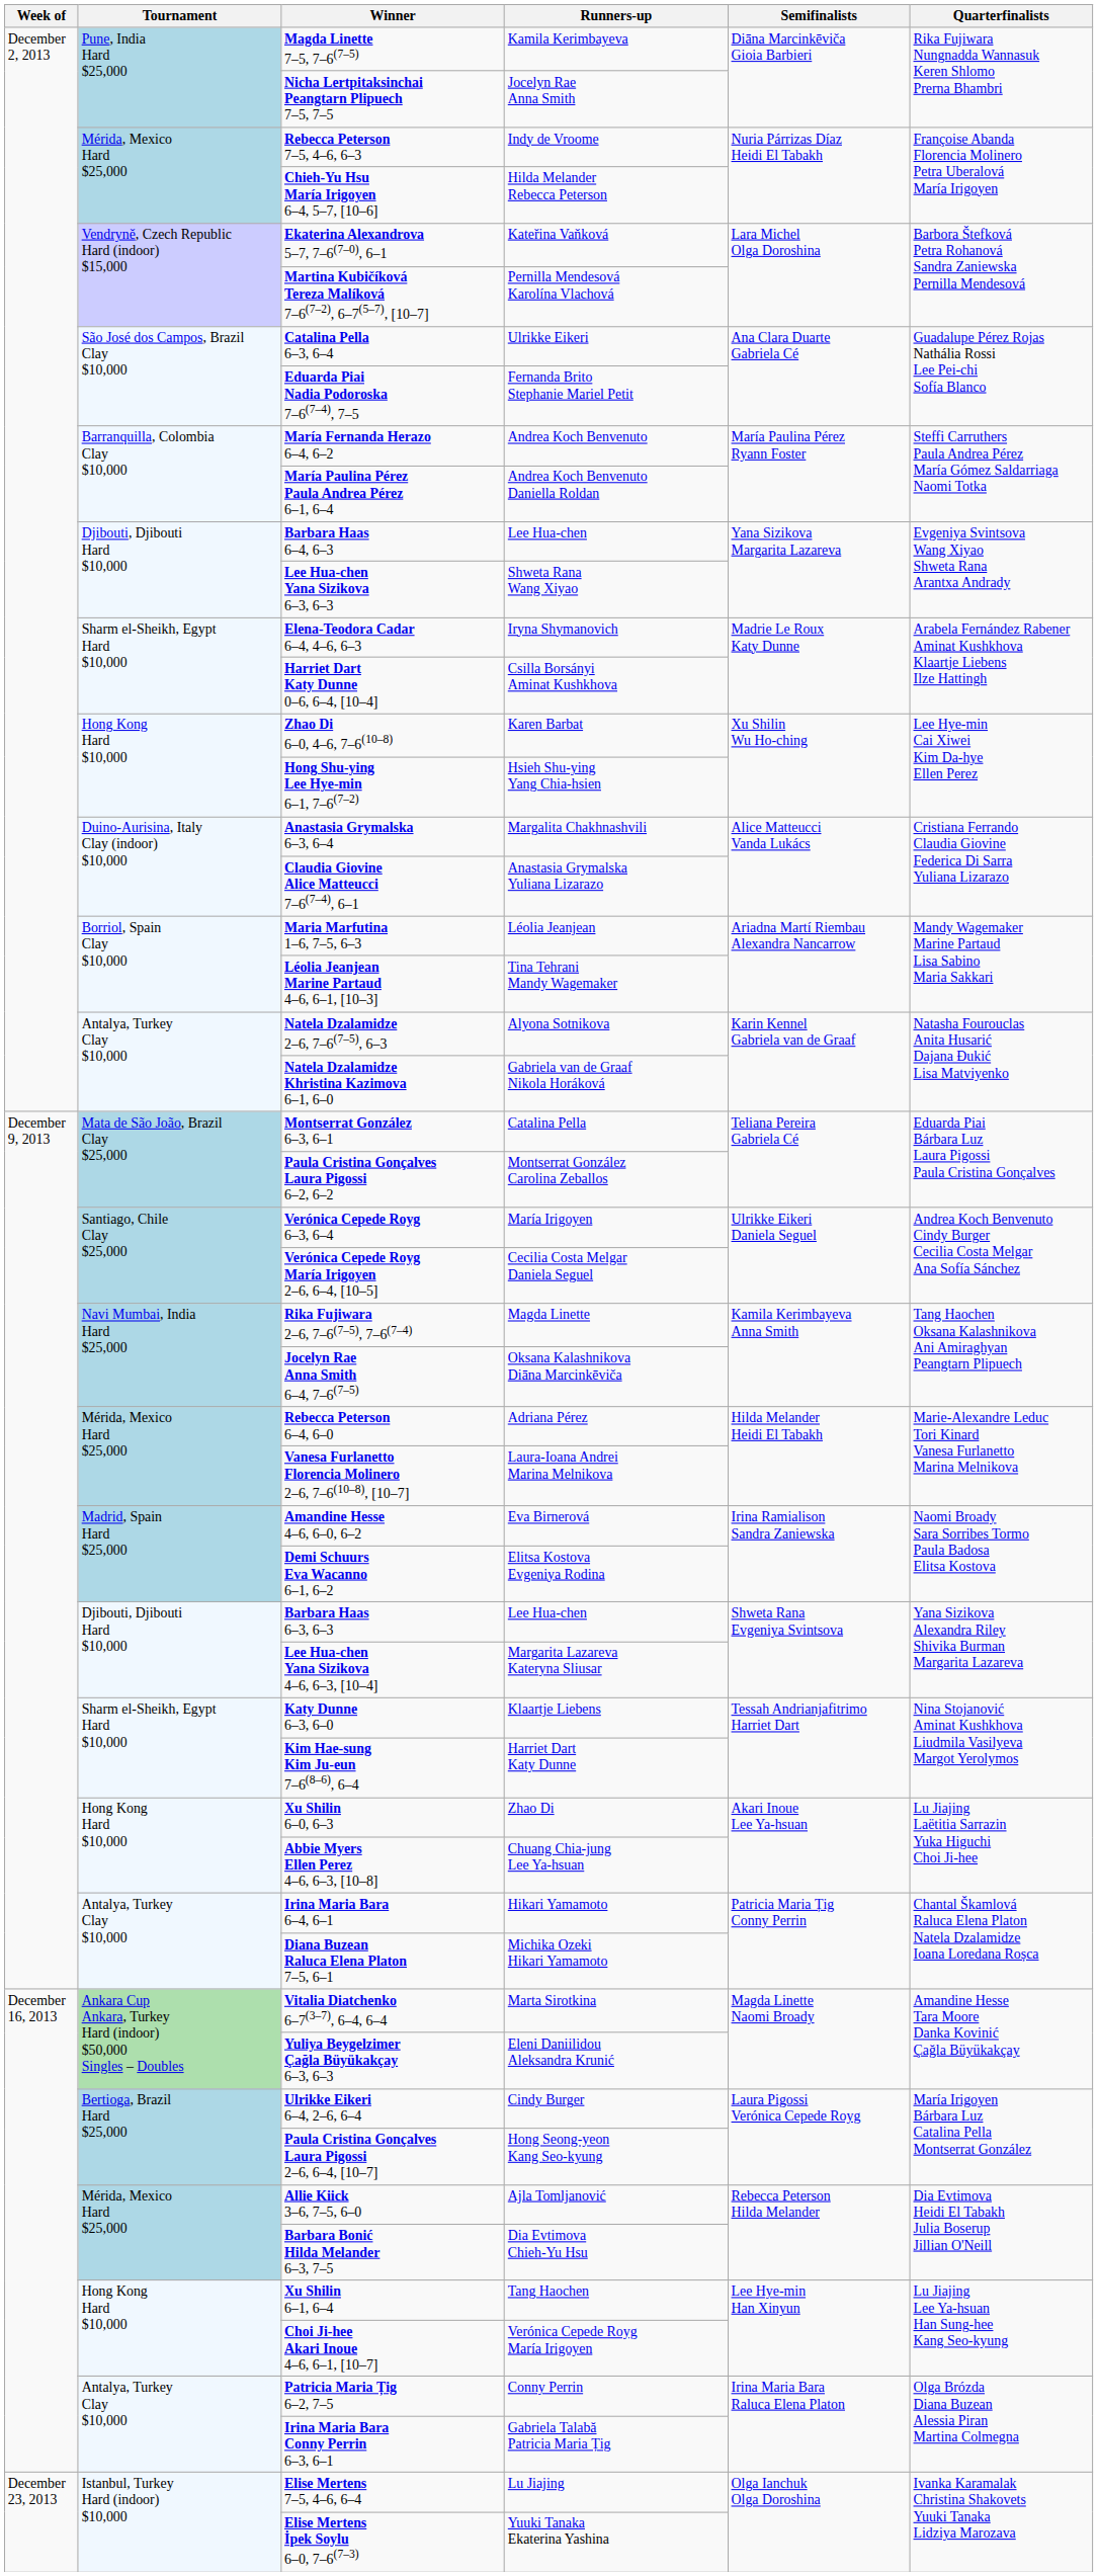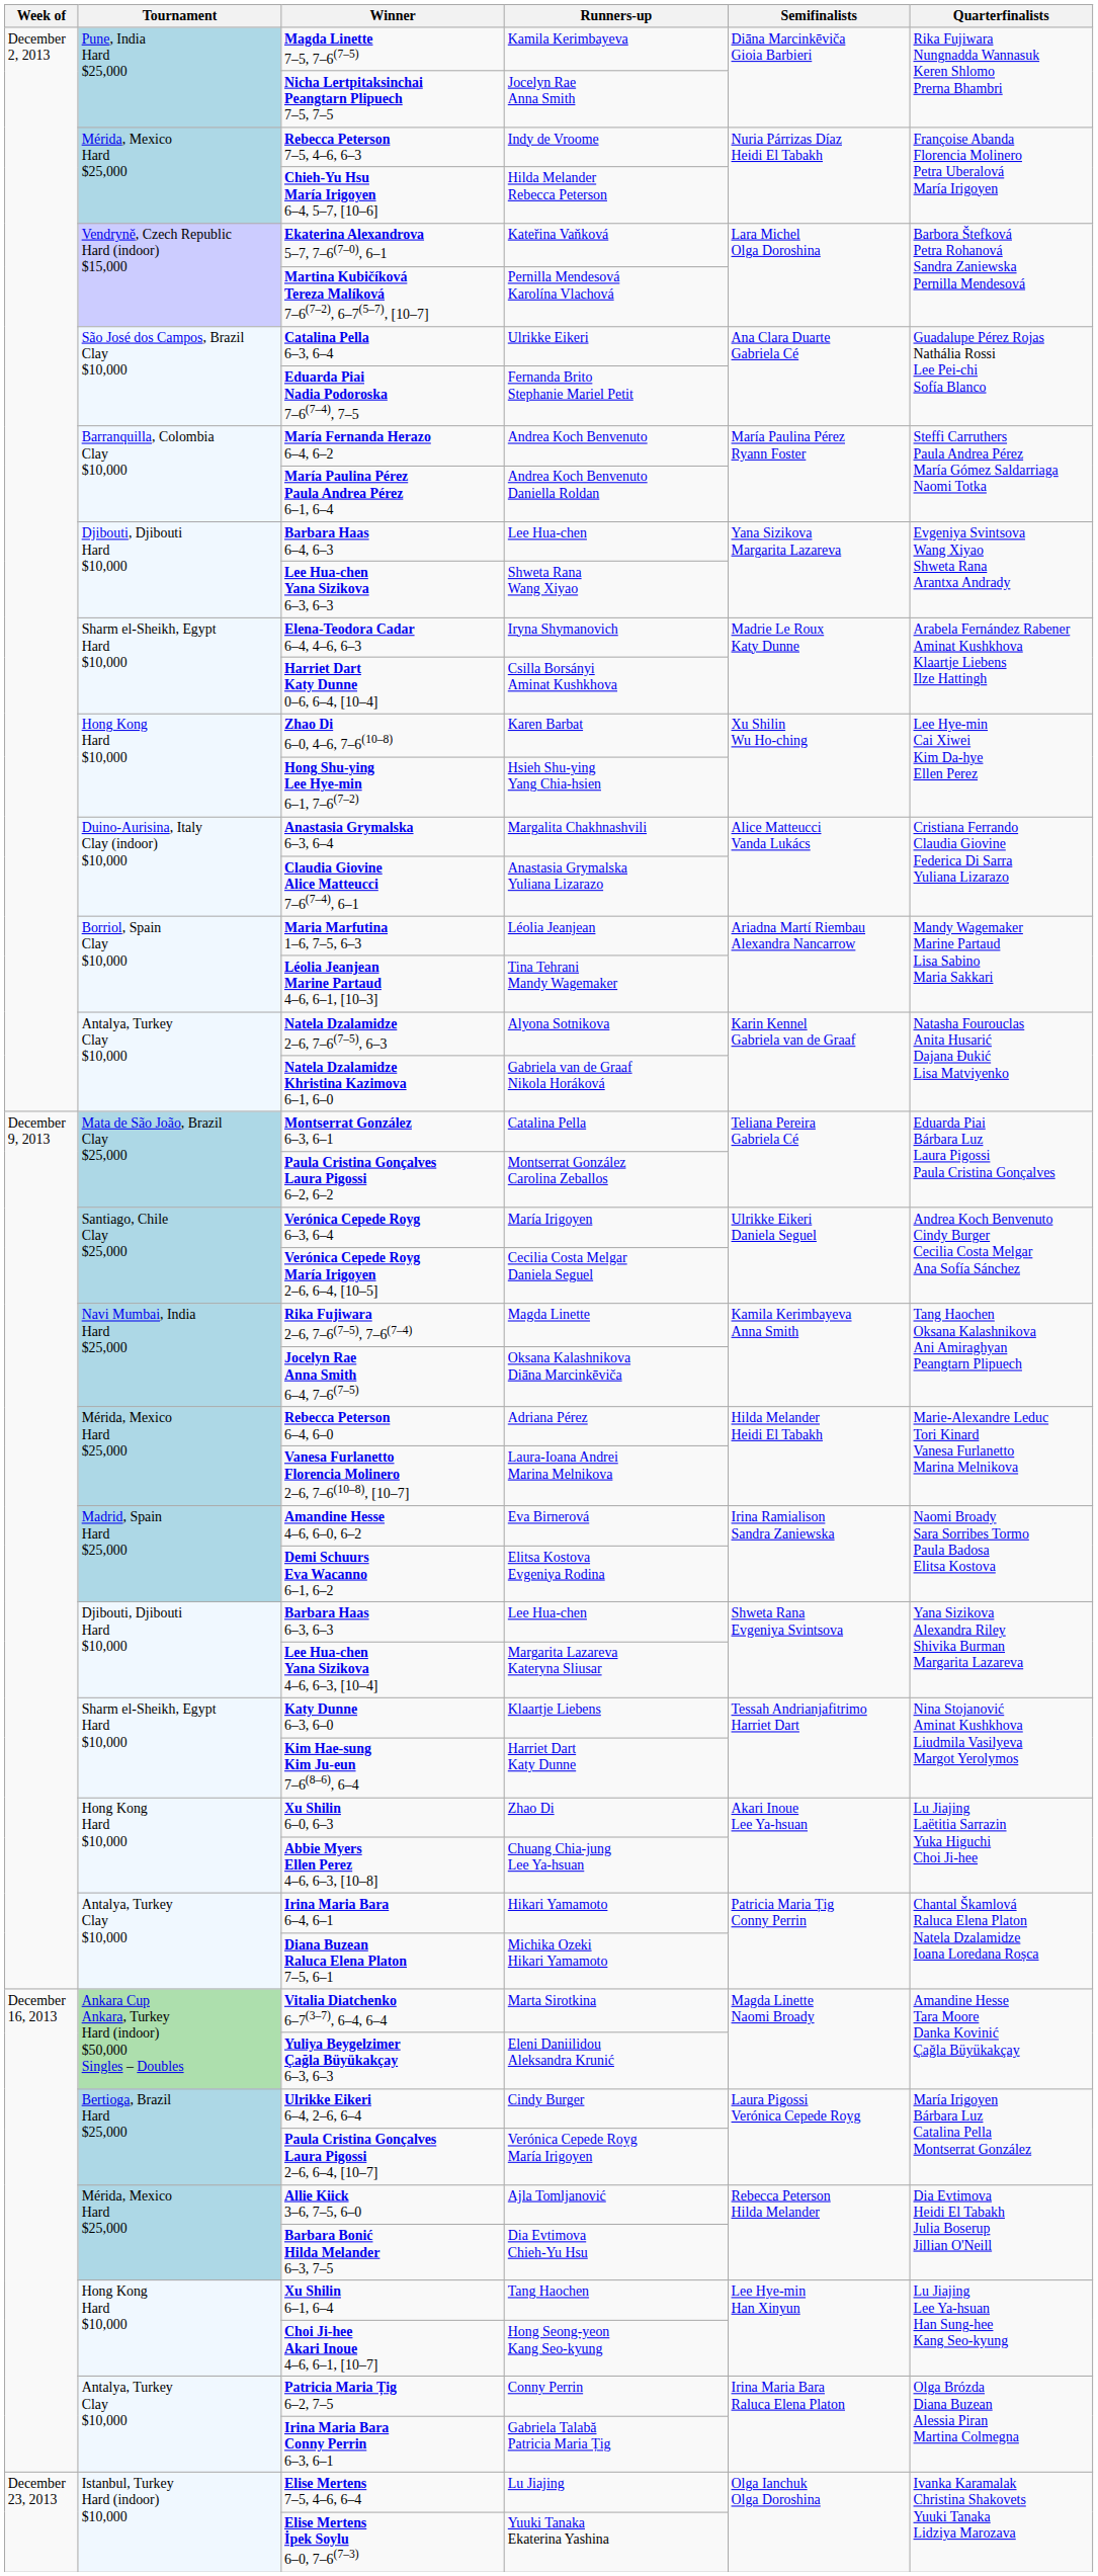Paula Cristina Gonçalves Laura Pigossi 2–6, 6–4, [10–7] | Runners-up: Hong Seong-yeon Kang Seo-kyung -> Verónica Cepede Royg María Irigoyen
Choi Ji-hee Akari Inoue 4–6, 6–1, [10–7] | Runners-up: Verónica Cepede Royg María Irigoyen -> Hong Seong-yeon Kang Seo-kyung
